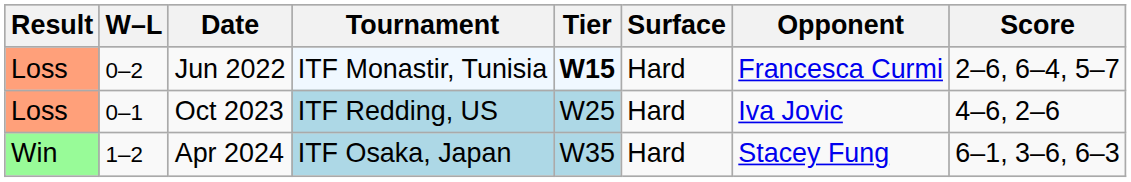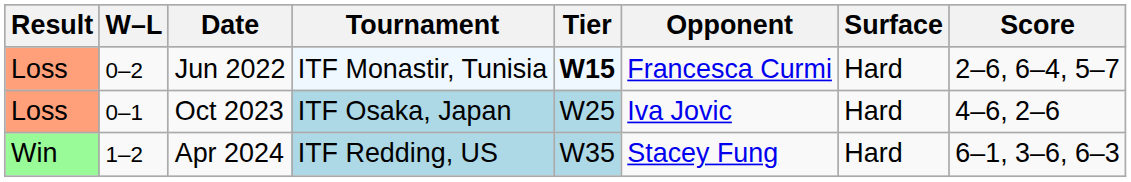columns swapped: Surface <-> Opponent
Oct 2023 | Tournament: ITF Redding, US -> ITF Osaka, Japan
Apr 2024 | Tournament: ITF Osaka, Japan -> ITF Redding, US
